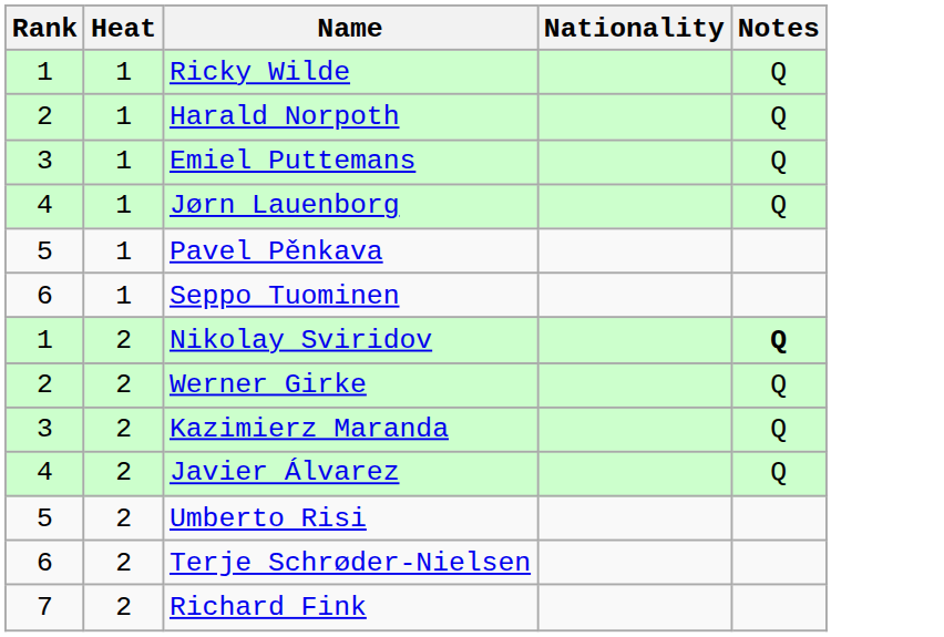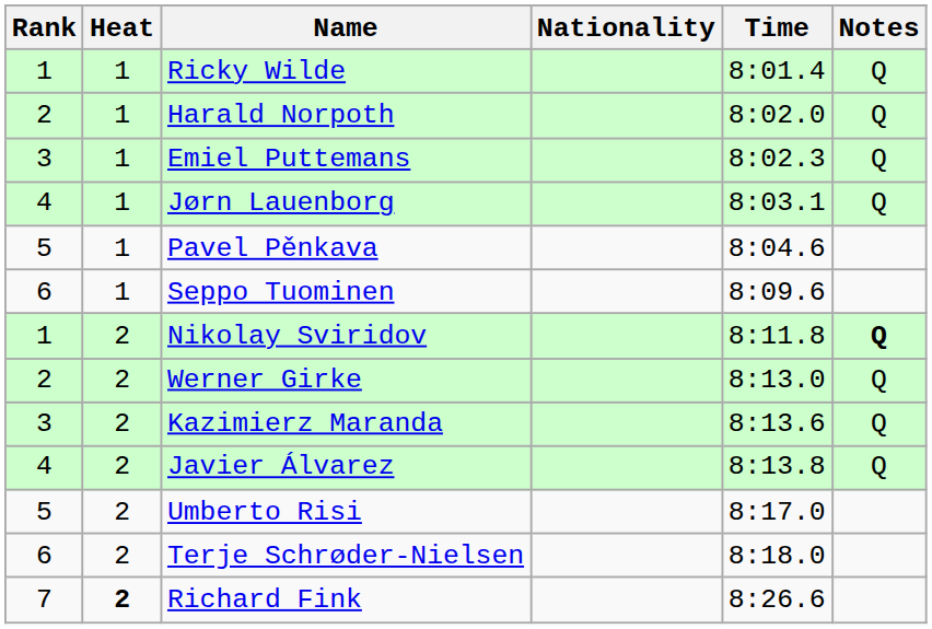+ column: Time | 8:01.4 | 8:02.0 | 8:02.3 | 8:03.1 | 8:04.6 | 8:09.6 | 8:11.8 | 8:13.0 | 8:13.6 | 8:13.8 | 8:17.0 | 8:18.0 | 8:26.6
Richard Fink | Heat: normal -> bold
